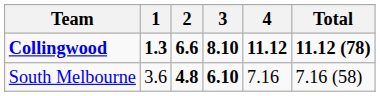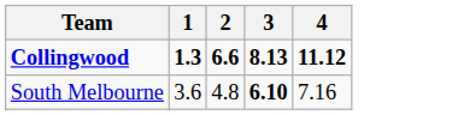- column: Total | 11.12 (78) | 7.16 (58)
Collingwood | 3: 8.10 -> 8.13
South Melbourne | 2: bold -> normal
